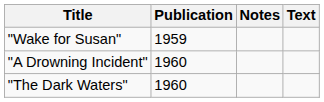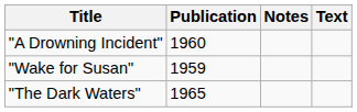rows swapped: "Wake for Susan" <-> "A Drowning Incident"
"The Dark Waters" | Publication: 1960 -> 1965
